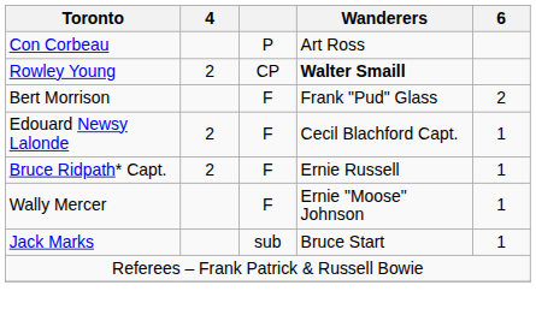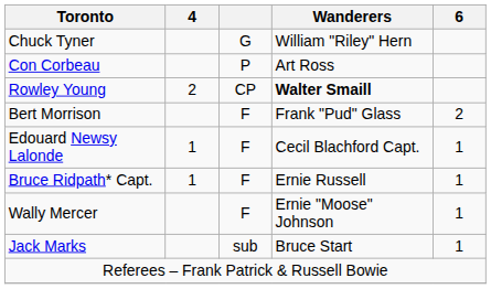+ row: Chuck Tyner | G | William "Riley" Hern
Edouard Newsy Lalonde | 4: 2 -> 1
Bruce Ridpath* Capt. | 4: 2 -> 1
